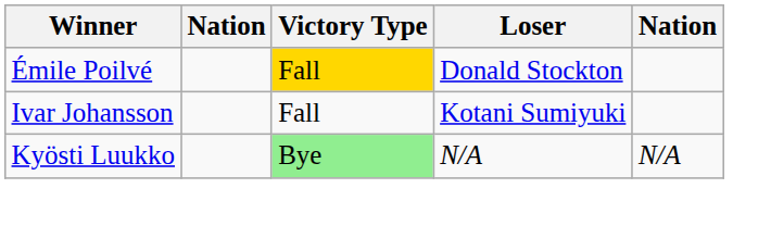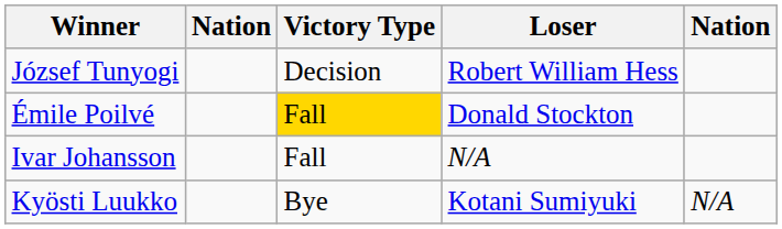+ row: József Tunyogi | Decision | Robert William Hess
Ivar Johansson | Loser: Kotani Sumiyuki -> N/A
Kyösti Luukko | Victory Type: lightgreen background -> no background
Kyösti Luukko | Loser: N/A -> Kotani Sumiyuki
